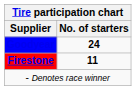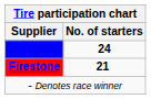Firestone | No. of starters: 11 -> 21
